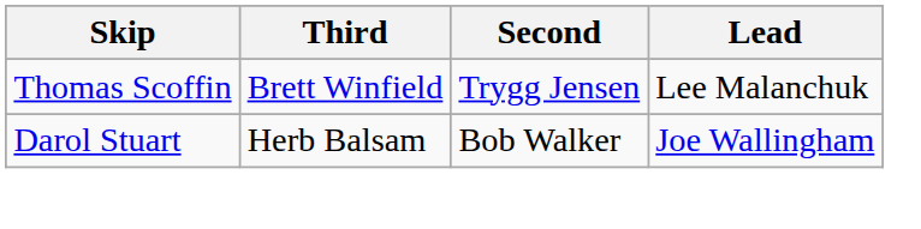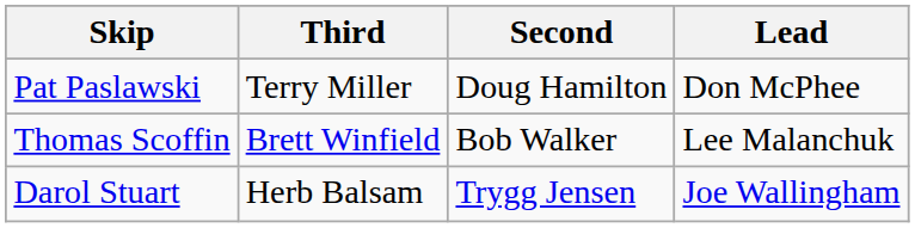+ row: Pat Paslawski | Terry Miller | Doug Hamilton | Don McPhee
Thomas Scoffin | Second: Trygg Jensen -> Bob Walker
Darol Stuart | Second: Bob Walker -> Trygg Jensen
